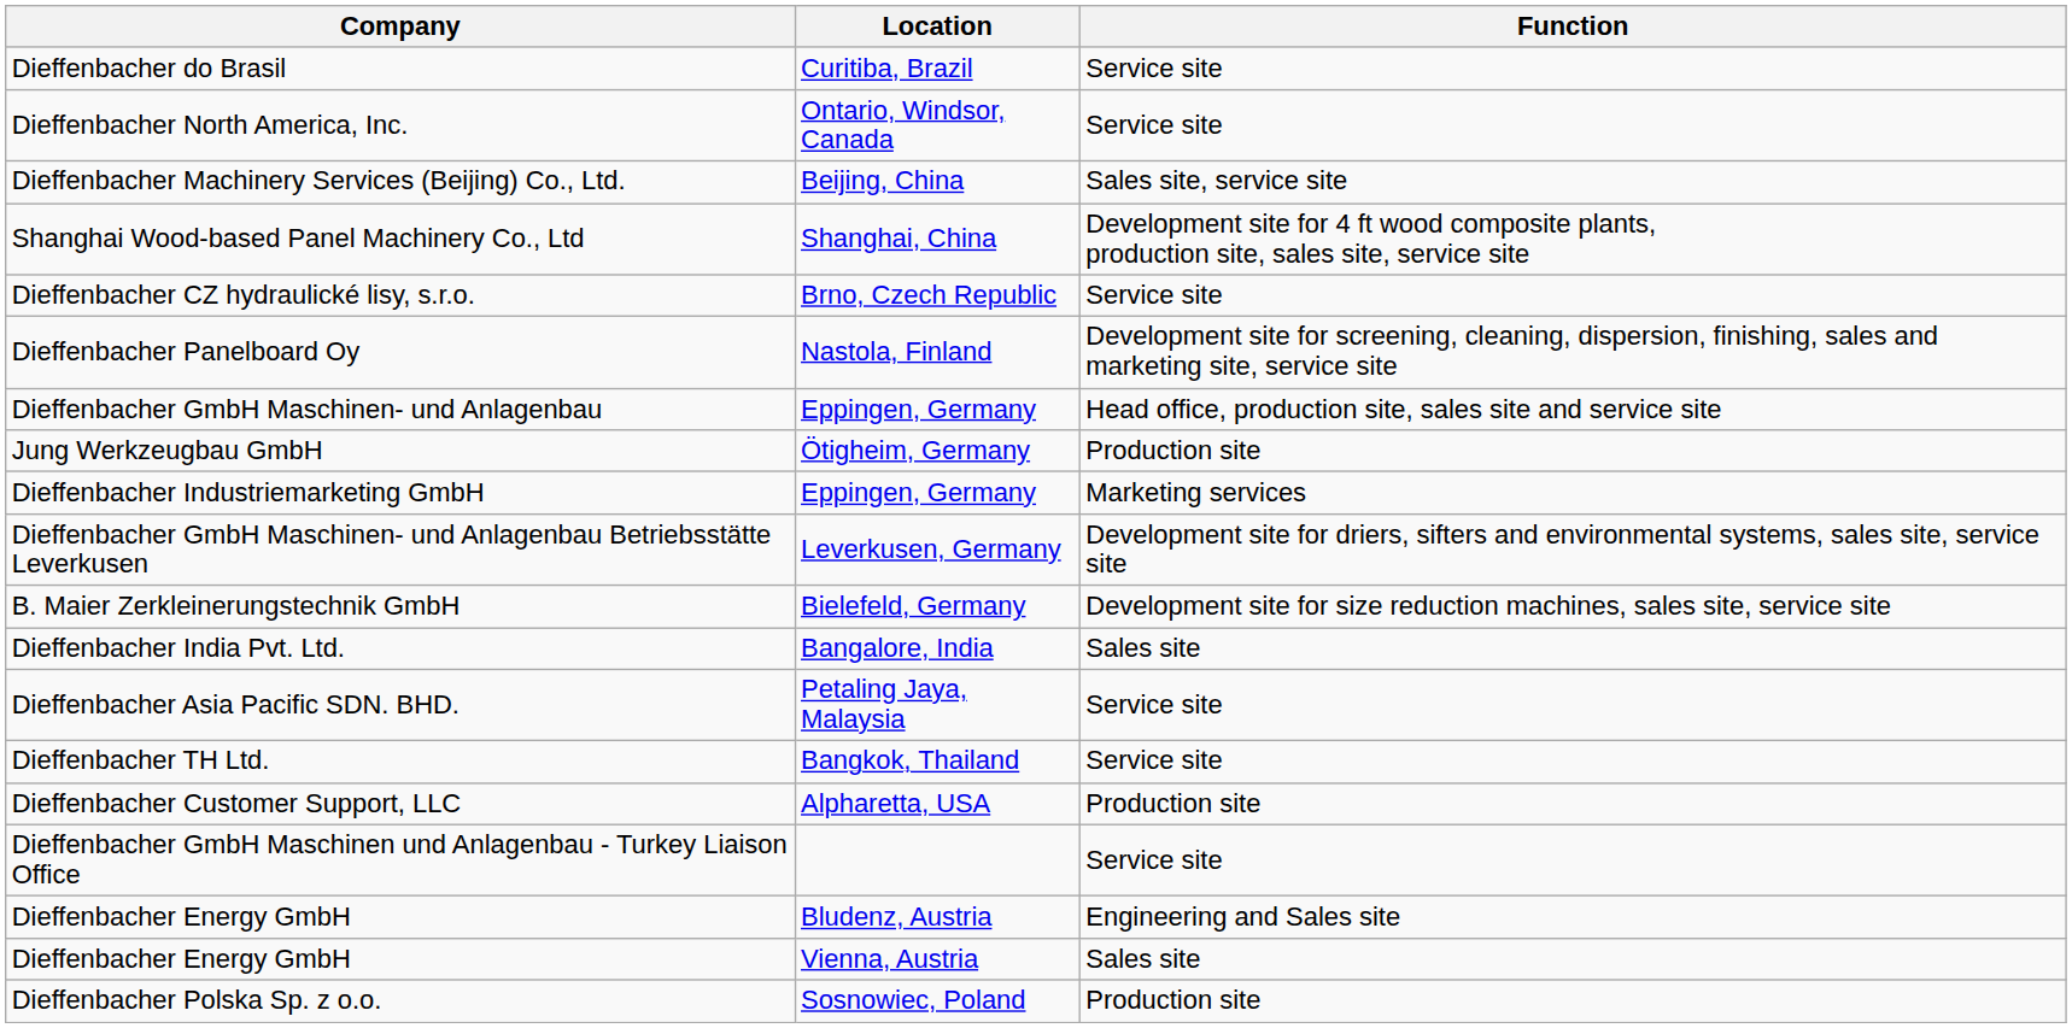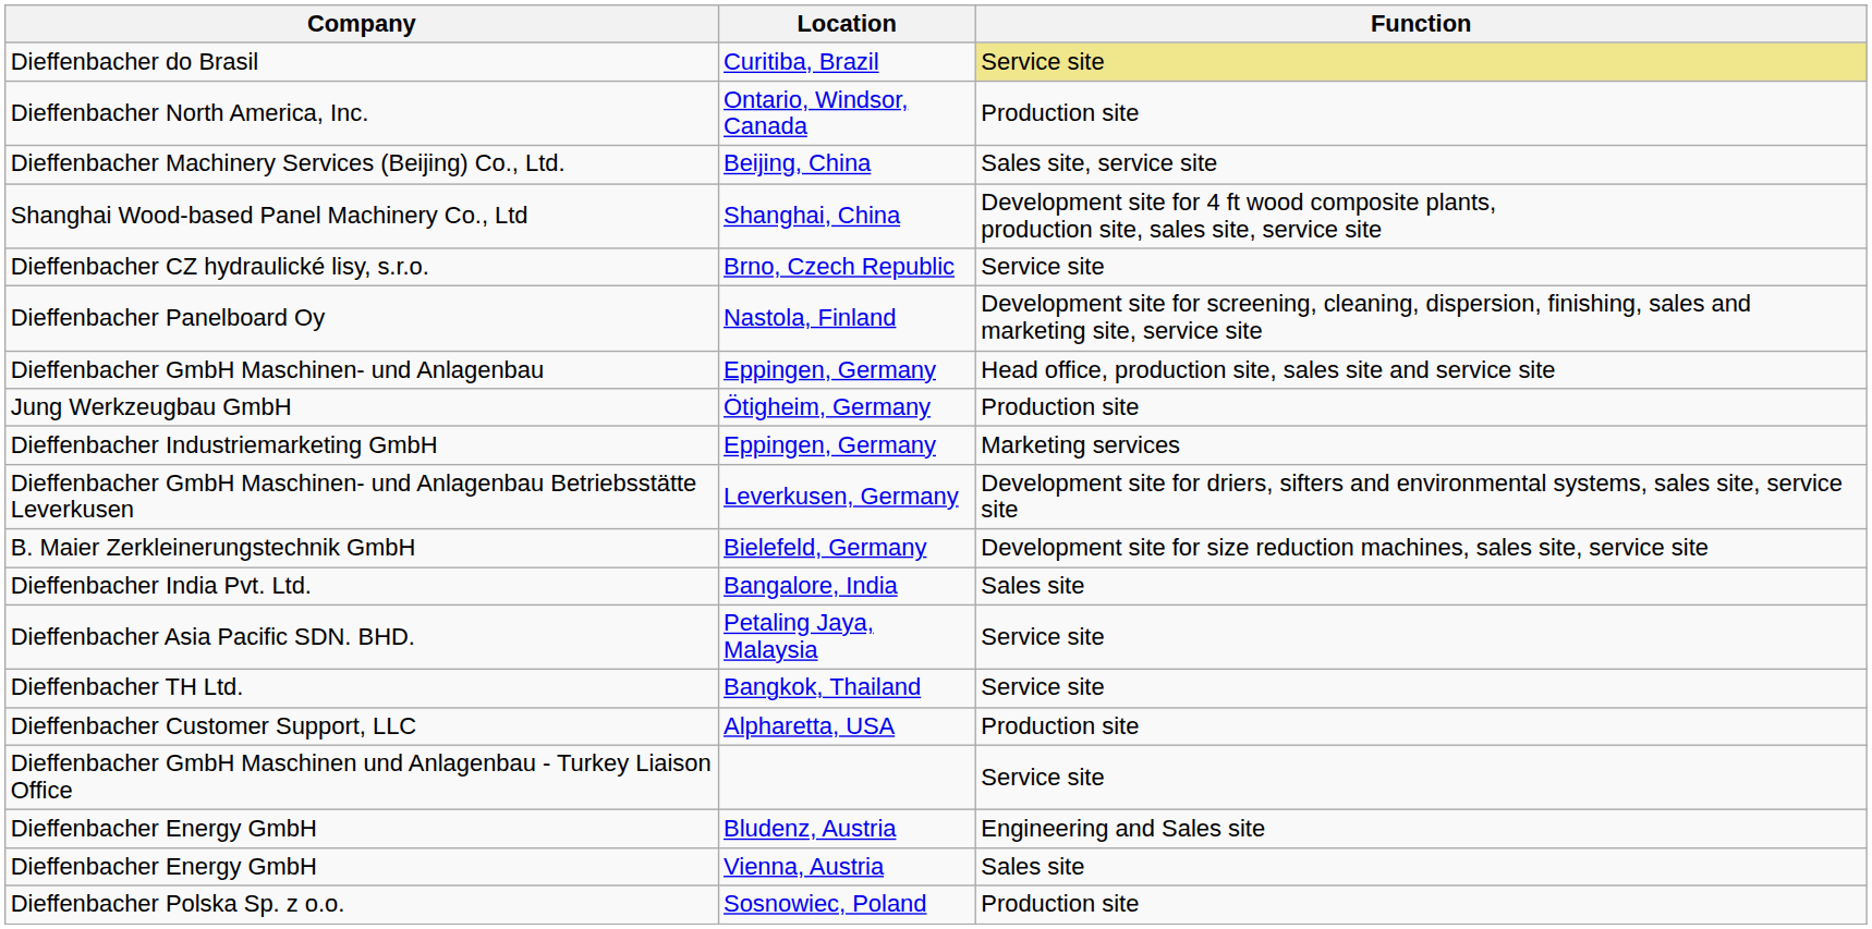Dieffenbacher do Brasil | Function: no background -> khaki background
Dieffenbacher North America, Inc. | Function: Service site -> Production site
